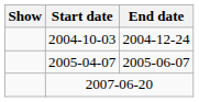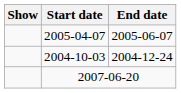rows swapped: 2004-10-03 <-> 2005-04-07
